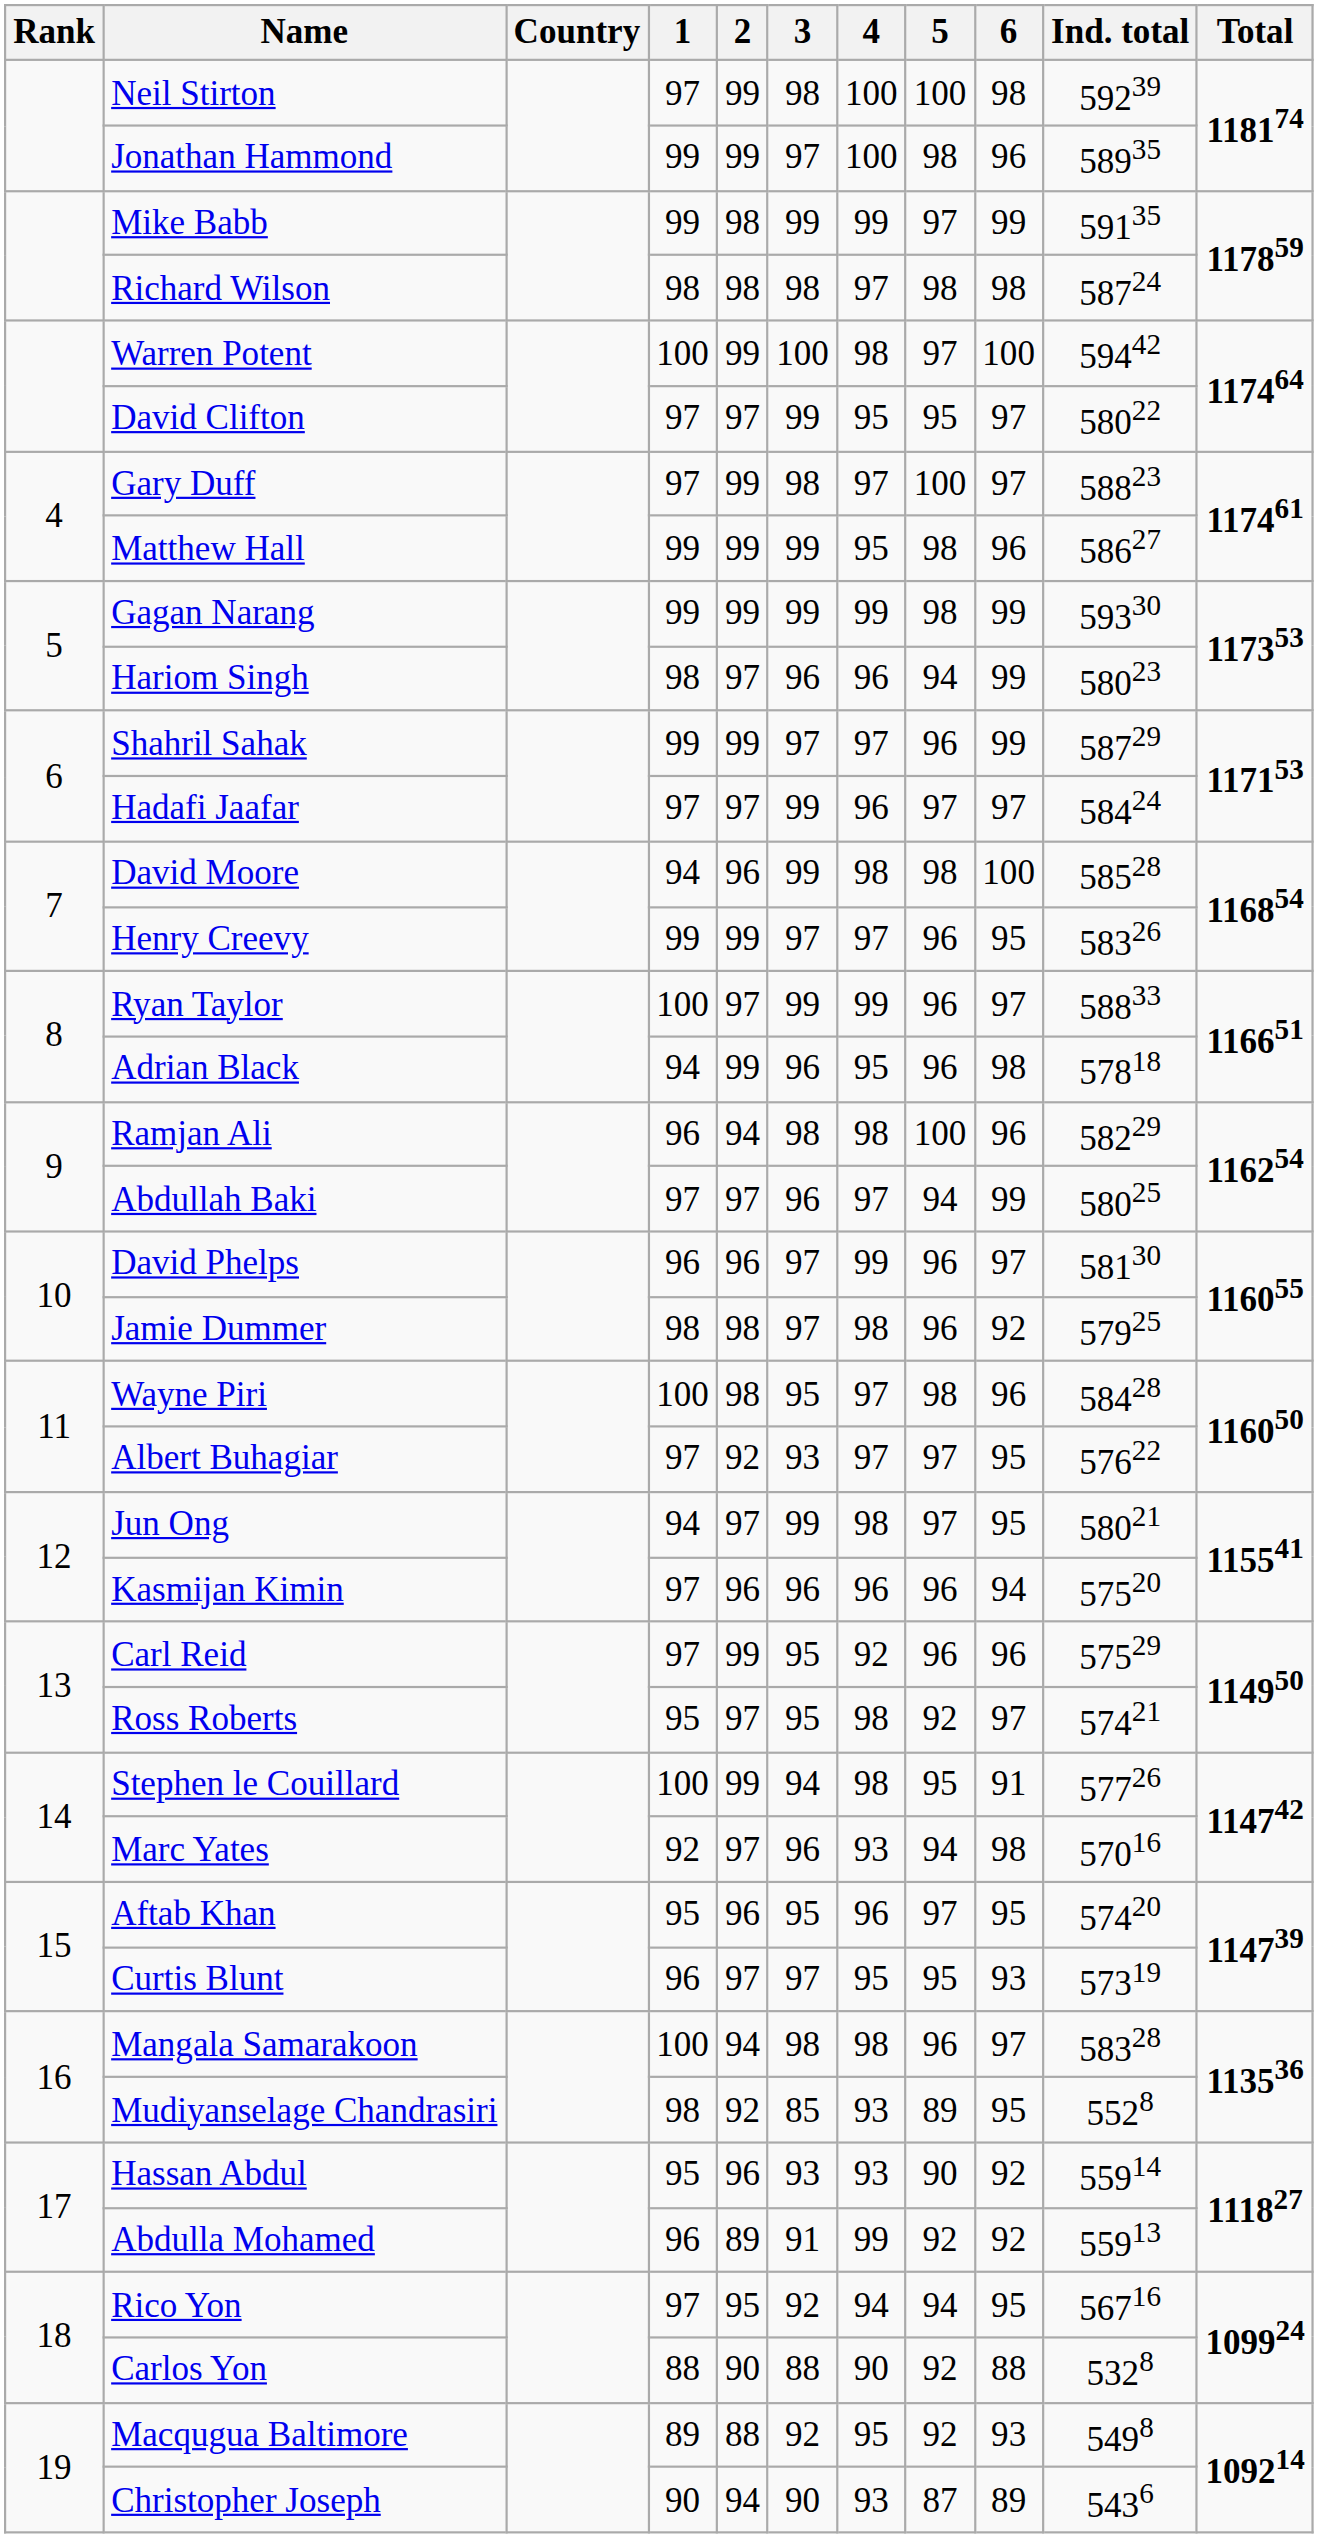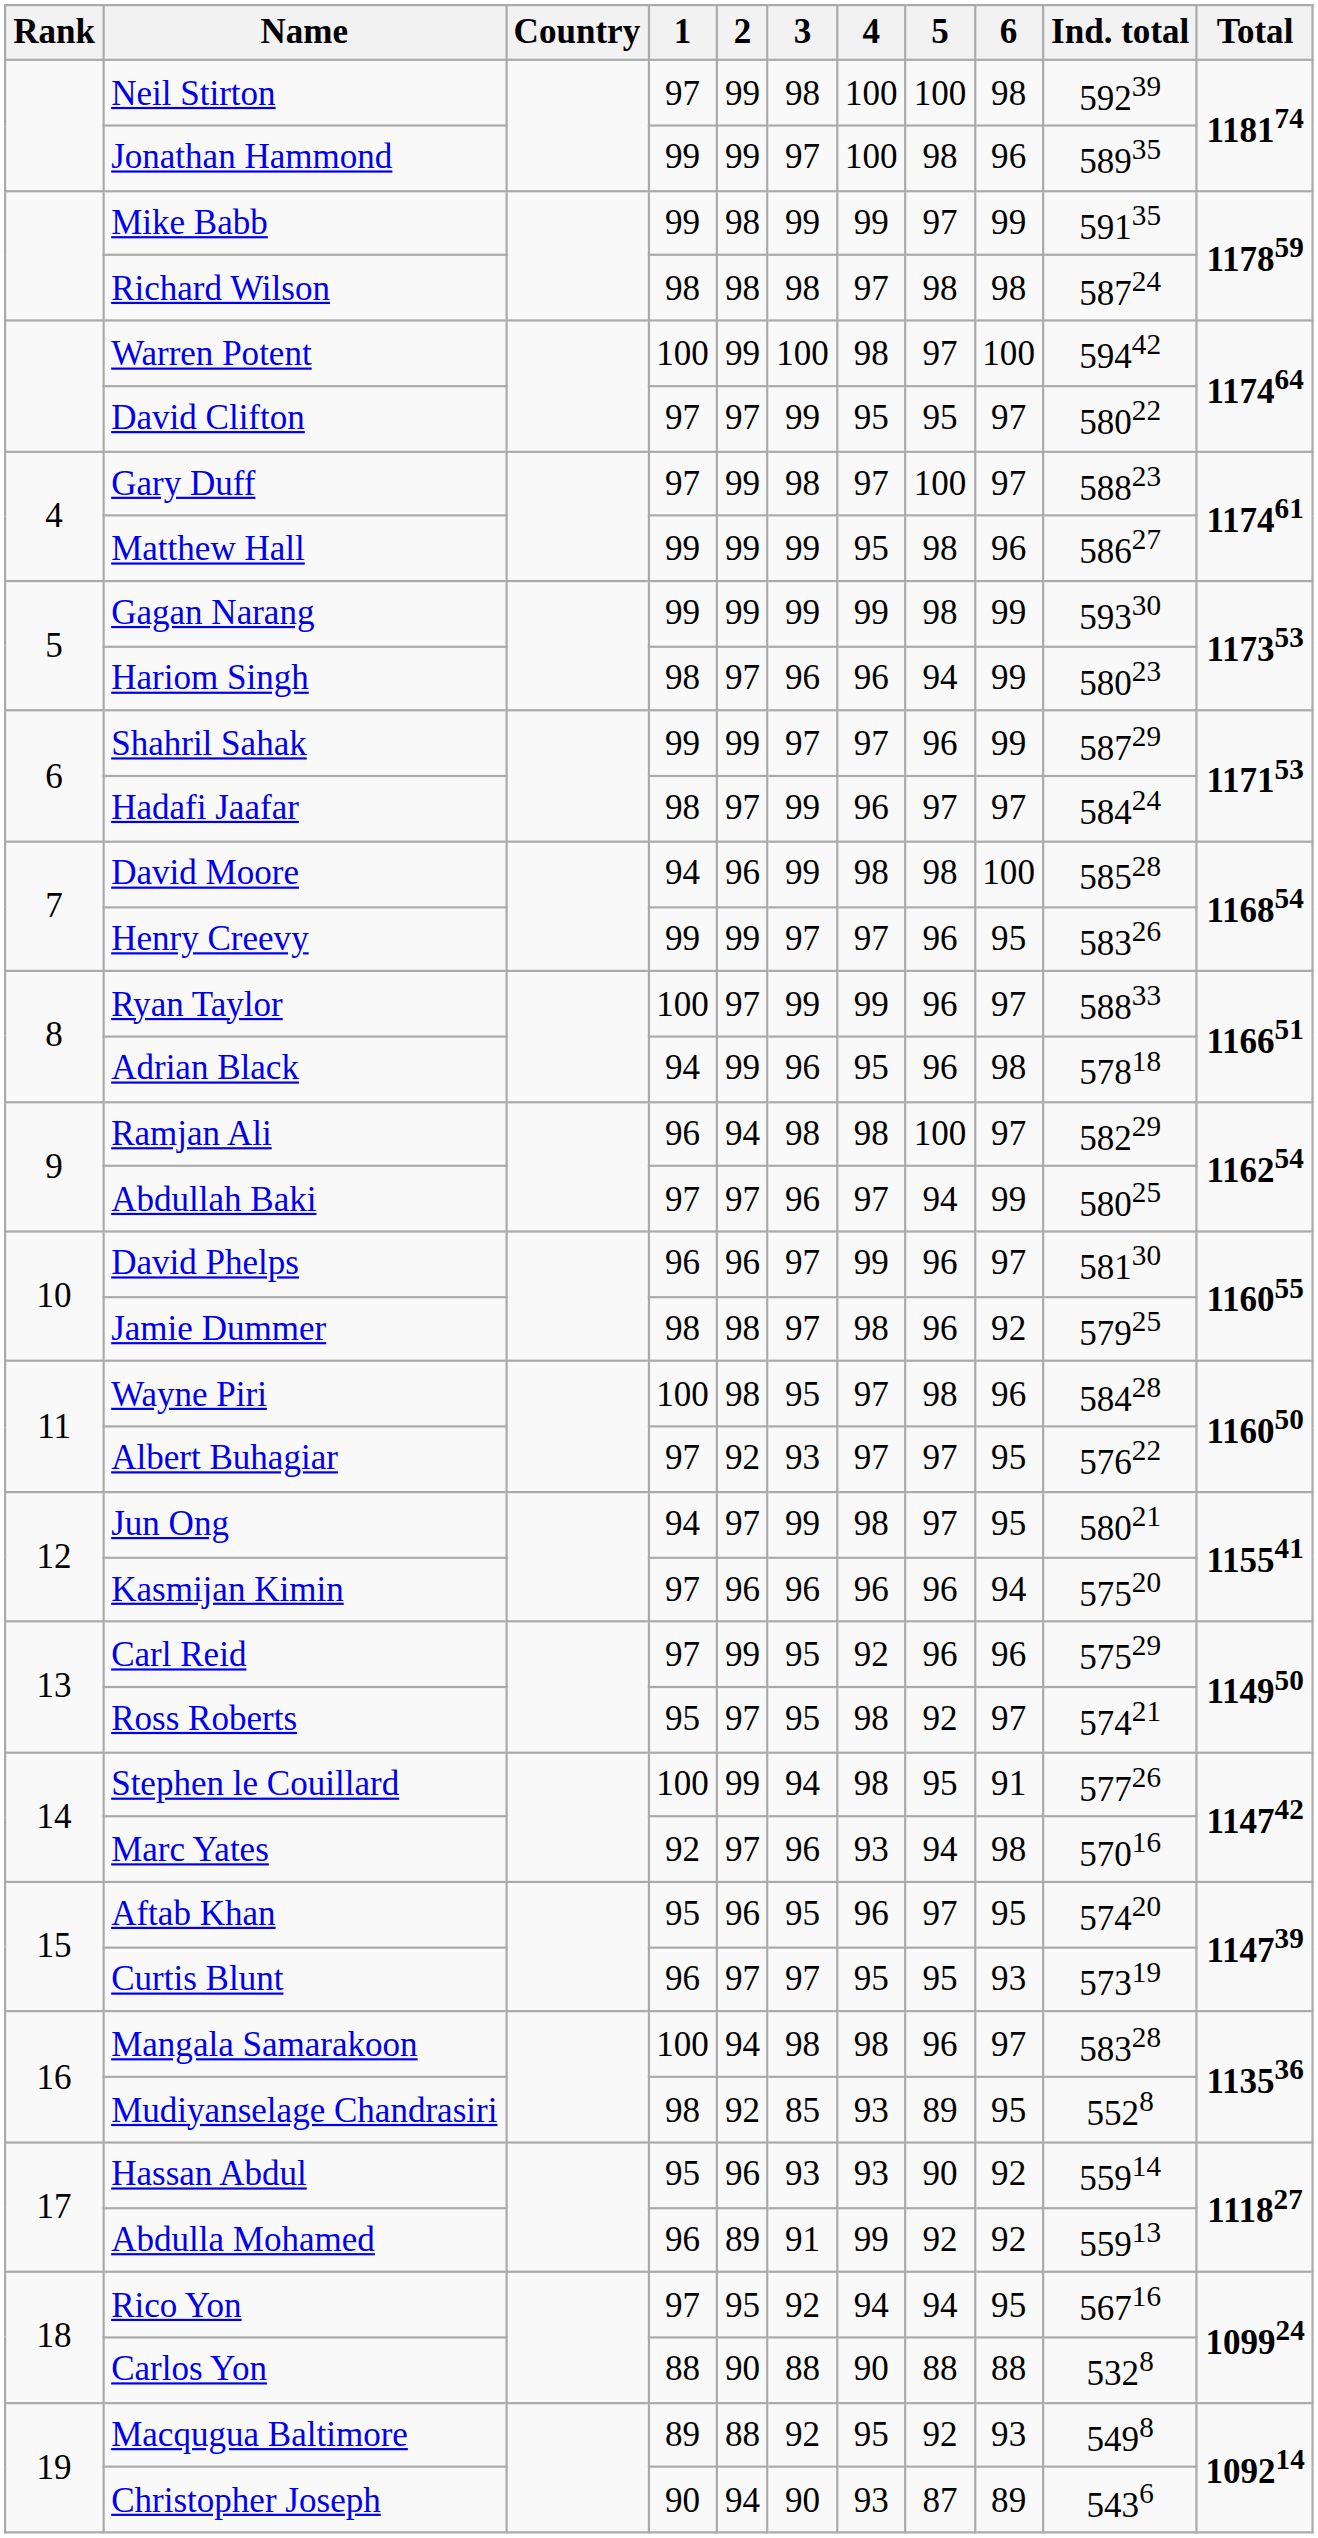Hadafi Jaafar | 1: 97 -> 98
Ramjan Ali | 6: 96 -> 97
Carlos Yon | 5: 92 -> 88
